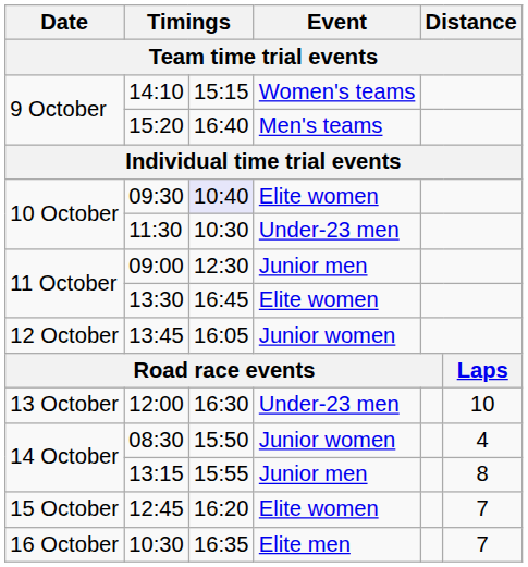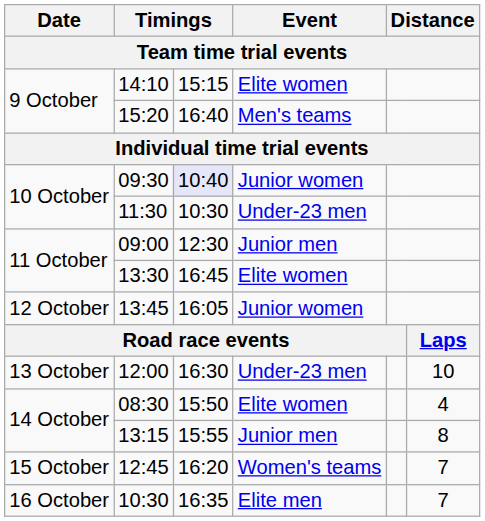14:10 | Event / Team time trial events: Women's teams -> Elite women
09:30 | Event / Team time trial events: Elite women -> Junior women
08:30 | Event / Team time trial events: Junior women -> Elite women
12:45 | Event / Team time trial events: Elite women -> Women's teams
